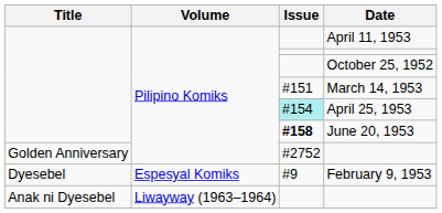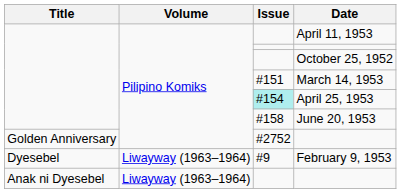June 20, 1953 | Issue: bold -> normal
February 9, 1953 | Volume: Espesyal Komiks -> Liwayway (1963–1964)
